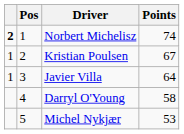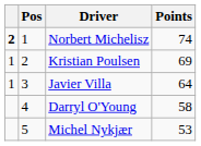Kristian Poulsen | Points: 67 -> 69
